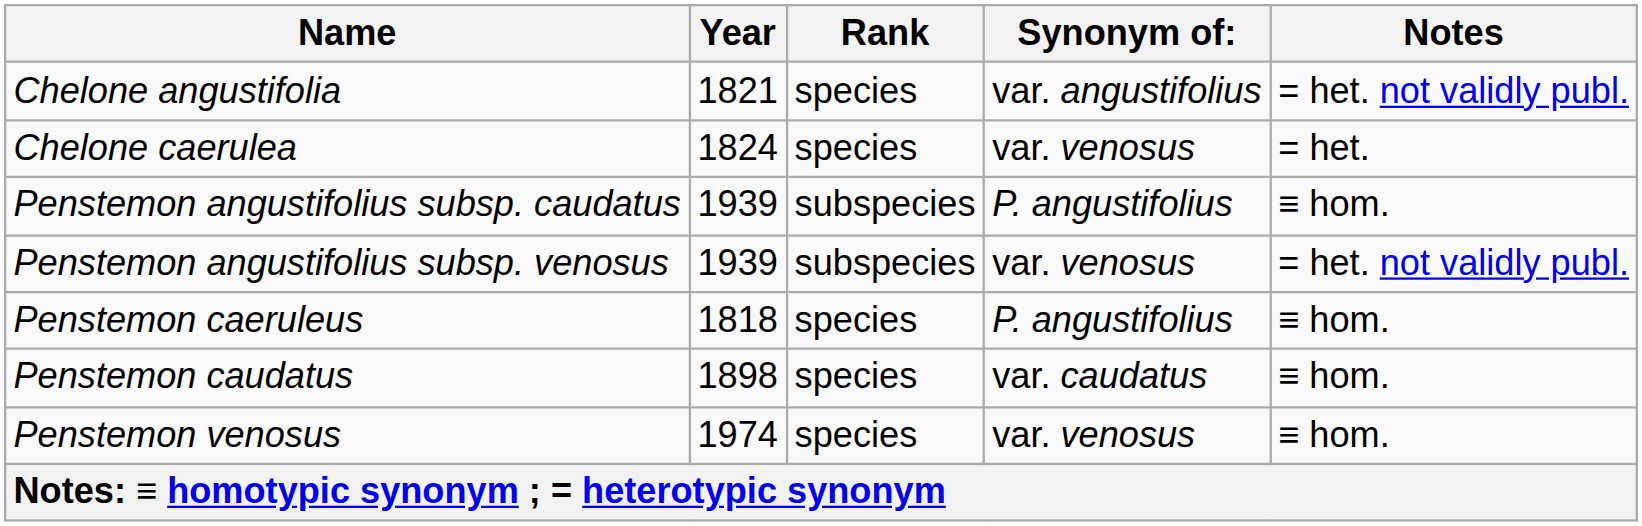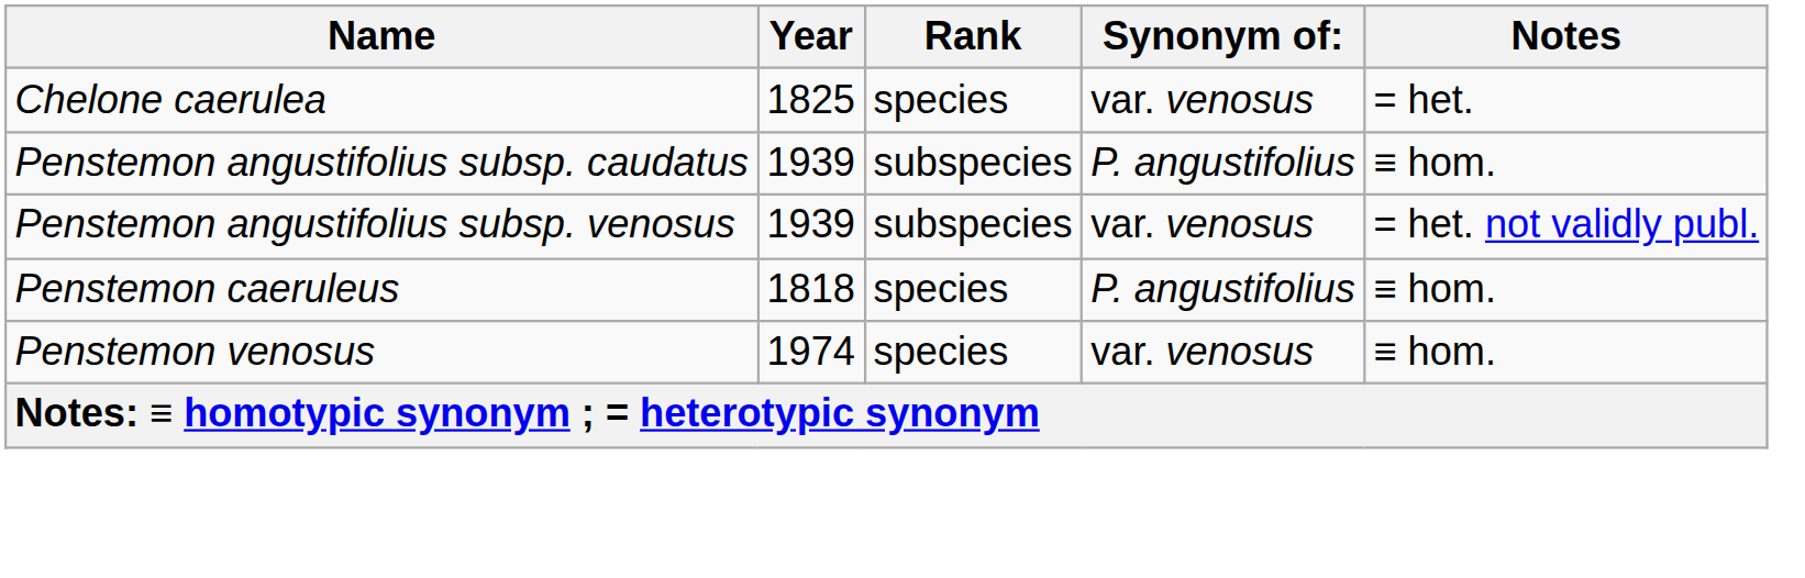- row: Chelone angustifolia | 1821 | species | var. angustifolius | = het. not validly publ.
Chelone caerulea | Year: 1824 -> 1825
- row: Penstemon caudatus | 1898 | species | var. caudatus | ≡ hom.
